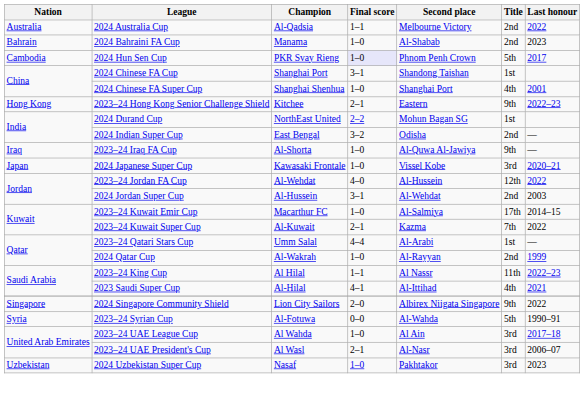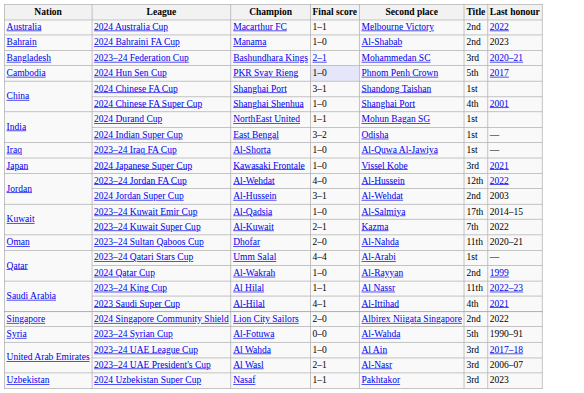2024 Australia Cup | Champion: Al-Qadsia -> Macarthur FC
+ row: Bangladesh | 2023–24 Federation Cup | Bashundhara Kings | 2–1 | Mohammedan SC | 3rd | 2020–21
- row: Hong Kong | 2023–24 Hong Kong Senior Challenge Shield | Kitchee | 2–1 | Eastern | 9th | 2022–23
2024 Durand Cup | Final score: 2–2 -> 1–1
2024 Indian Super Cup | Title: 2nd -> 1st
2023–24 Iraq FA Cup | Title: 9th -> 1st
2024 Japanese Super Cup | Last honour: 2020–21 -> 2021
2023–24 Kuwait Emir Cup | Champion: Macarthur FC -> Al-Qadsia
+ row: Oman | 2023–24 Sultan Qaboos Cup | Dhofar | 2–0 | Al-Nahda | 11th | 2020–21
2024 Singapore Community Shield | Title: 9th -> 2nd
2024 Uzbekistan Super Cup | Final score: 1–0 -> 1–1
